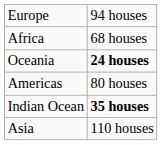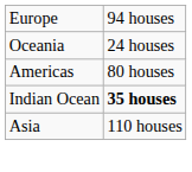- row: Africa | 68 houses
Oceania | column 2: bold -> normal
